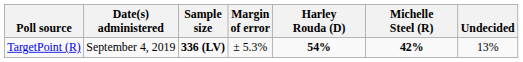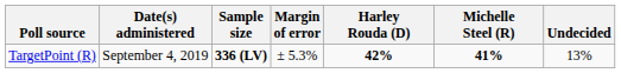TargetPoint (R) | Harley Rouda (D): 54% -> 42%
TargetPoint (R) | Michelle Steel (R): 42% -> 41%
